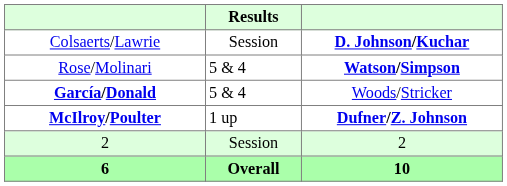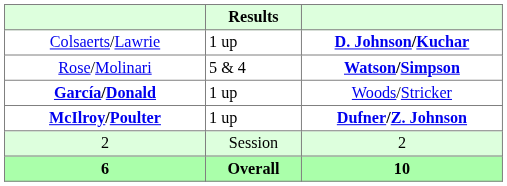Colsaerts/Lawrie | Results: Session -> 1 up
García/Donald | Results: 5 & 4 -> 1 up
